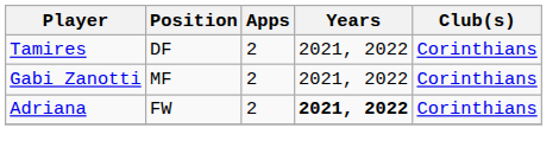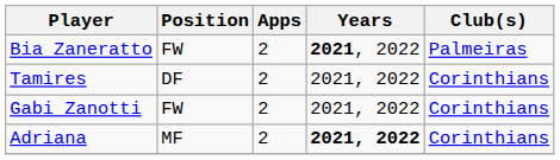+ row: Bia Zaneratto | FW | 2 | 2021, 2022 | Palmeiras
Gabi Zanotti | Position: MF -> FW
Adriana | Position: FW -> MF
